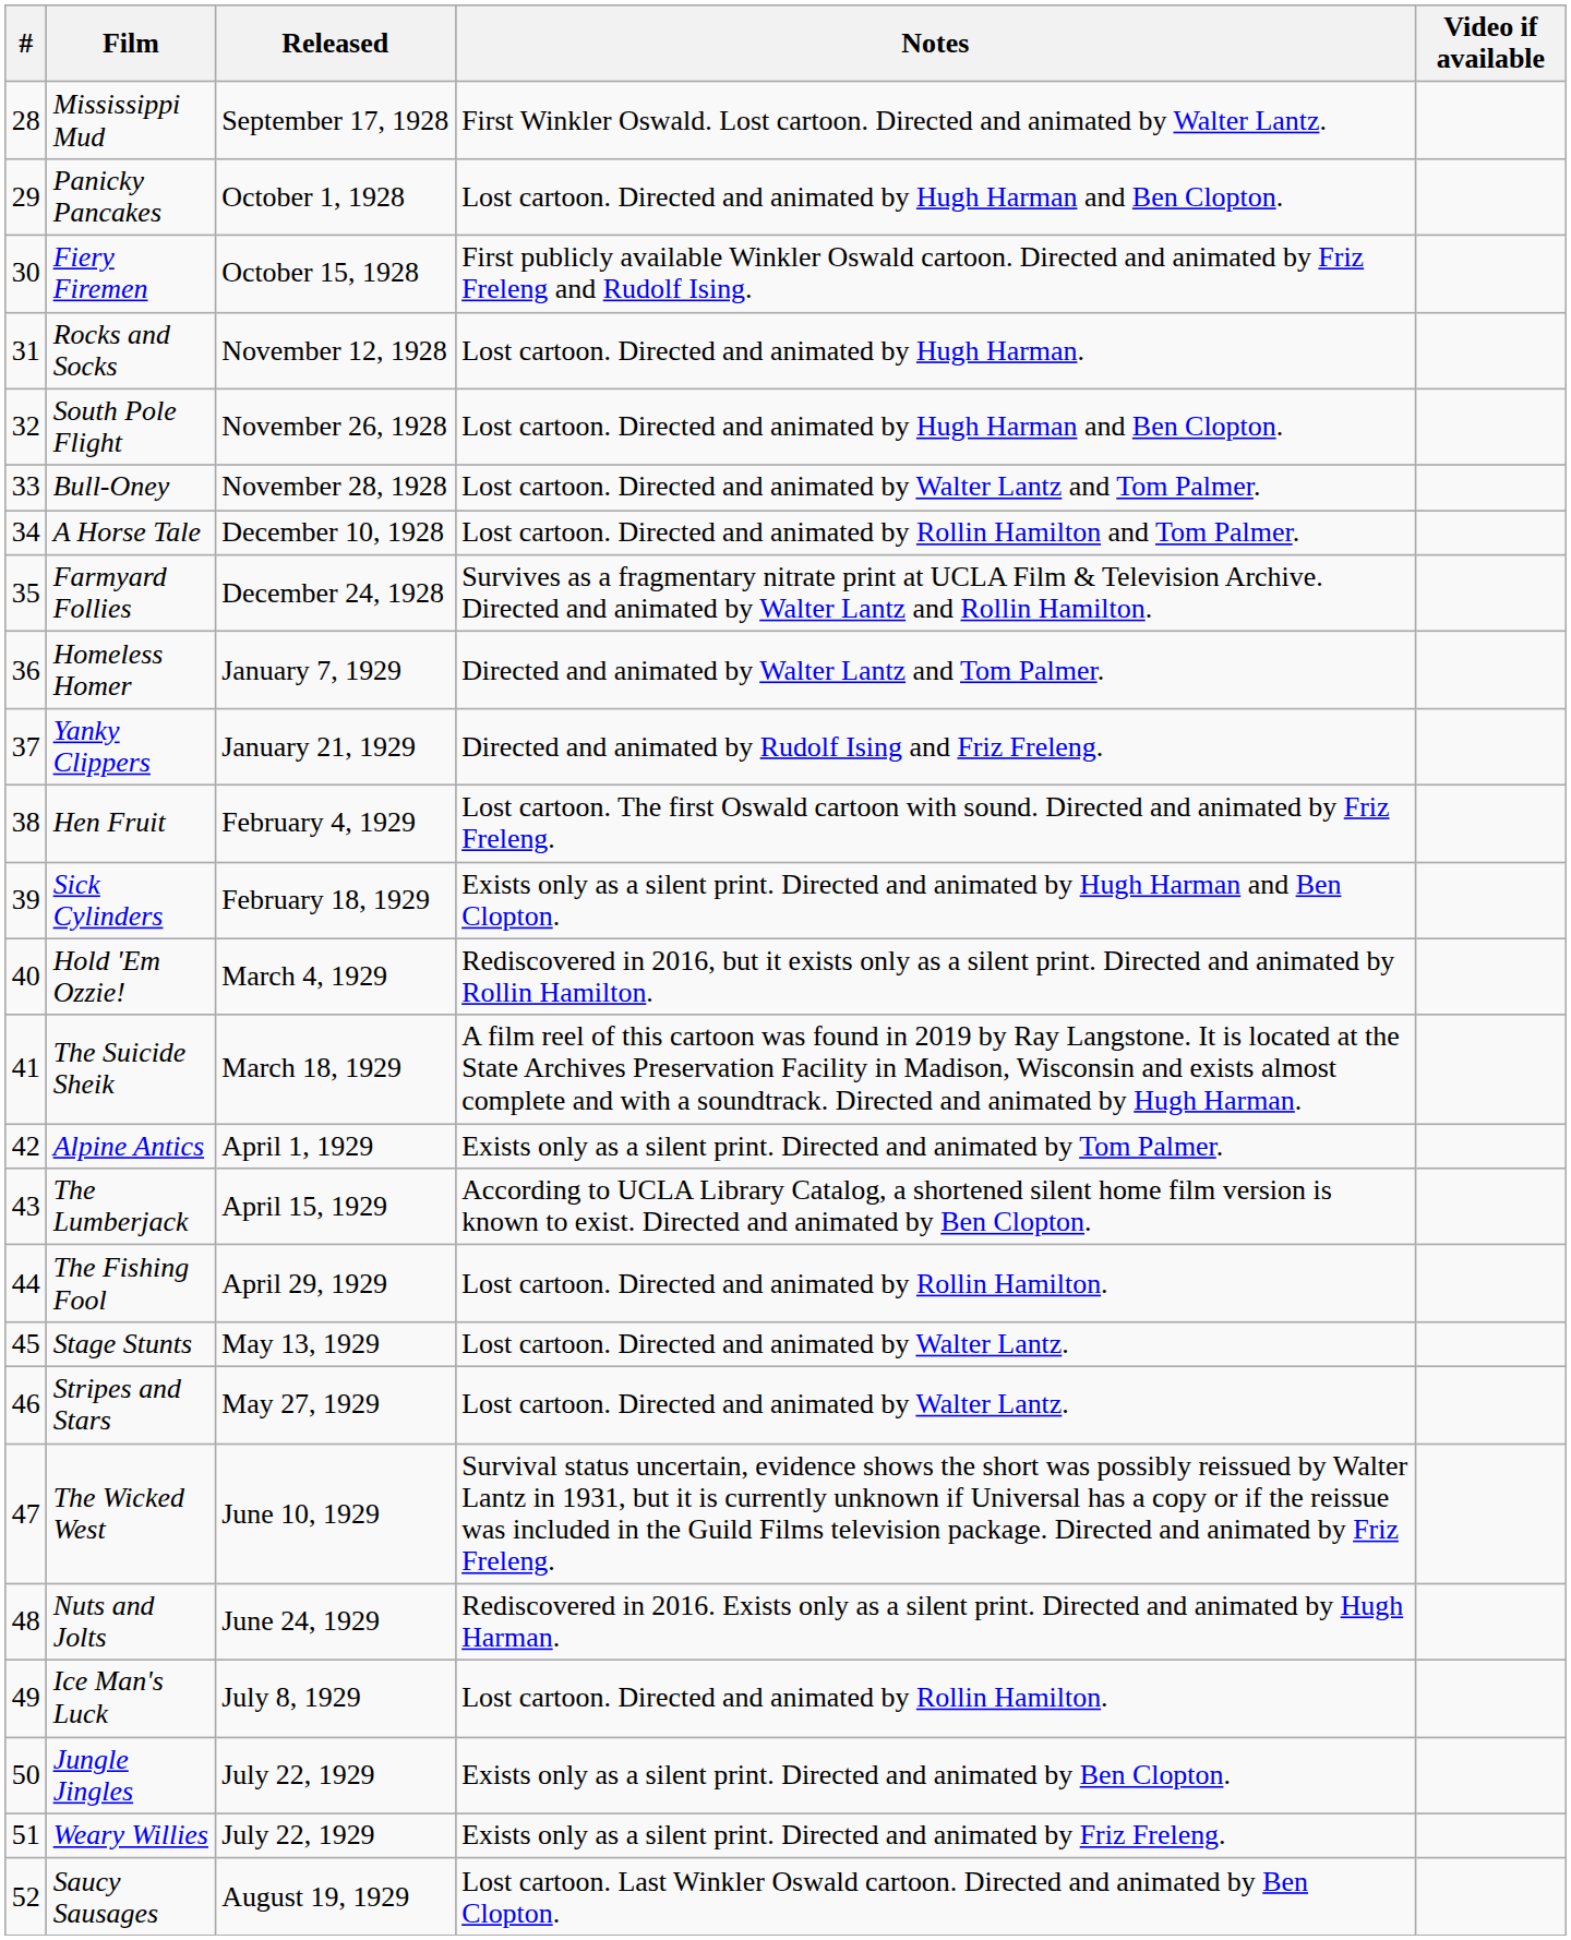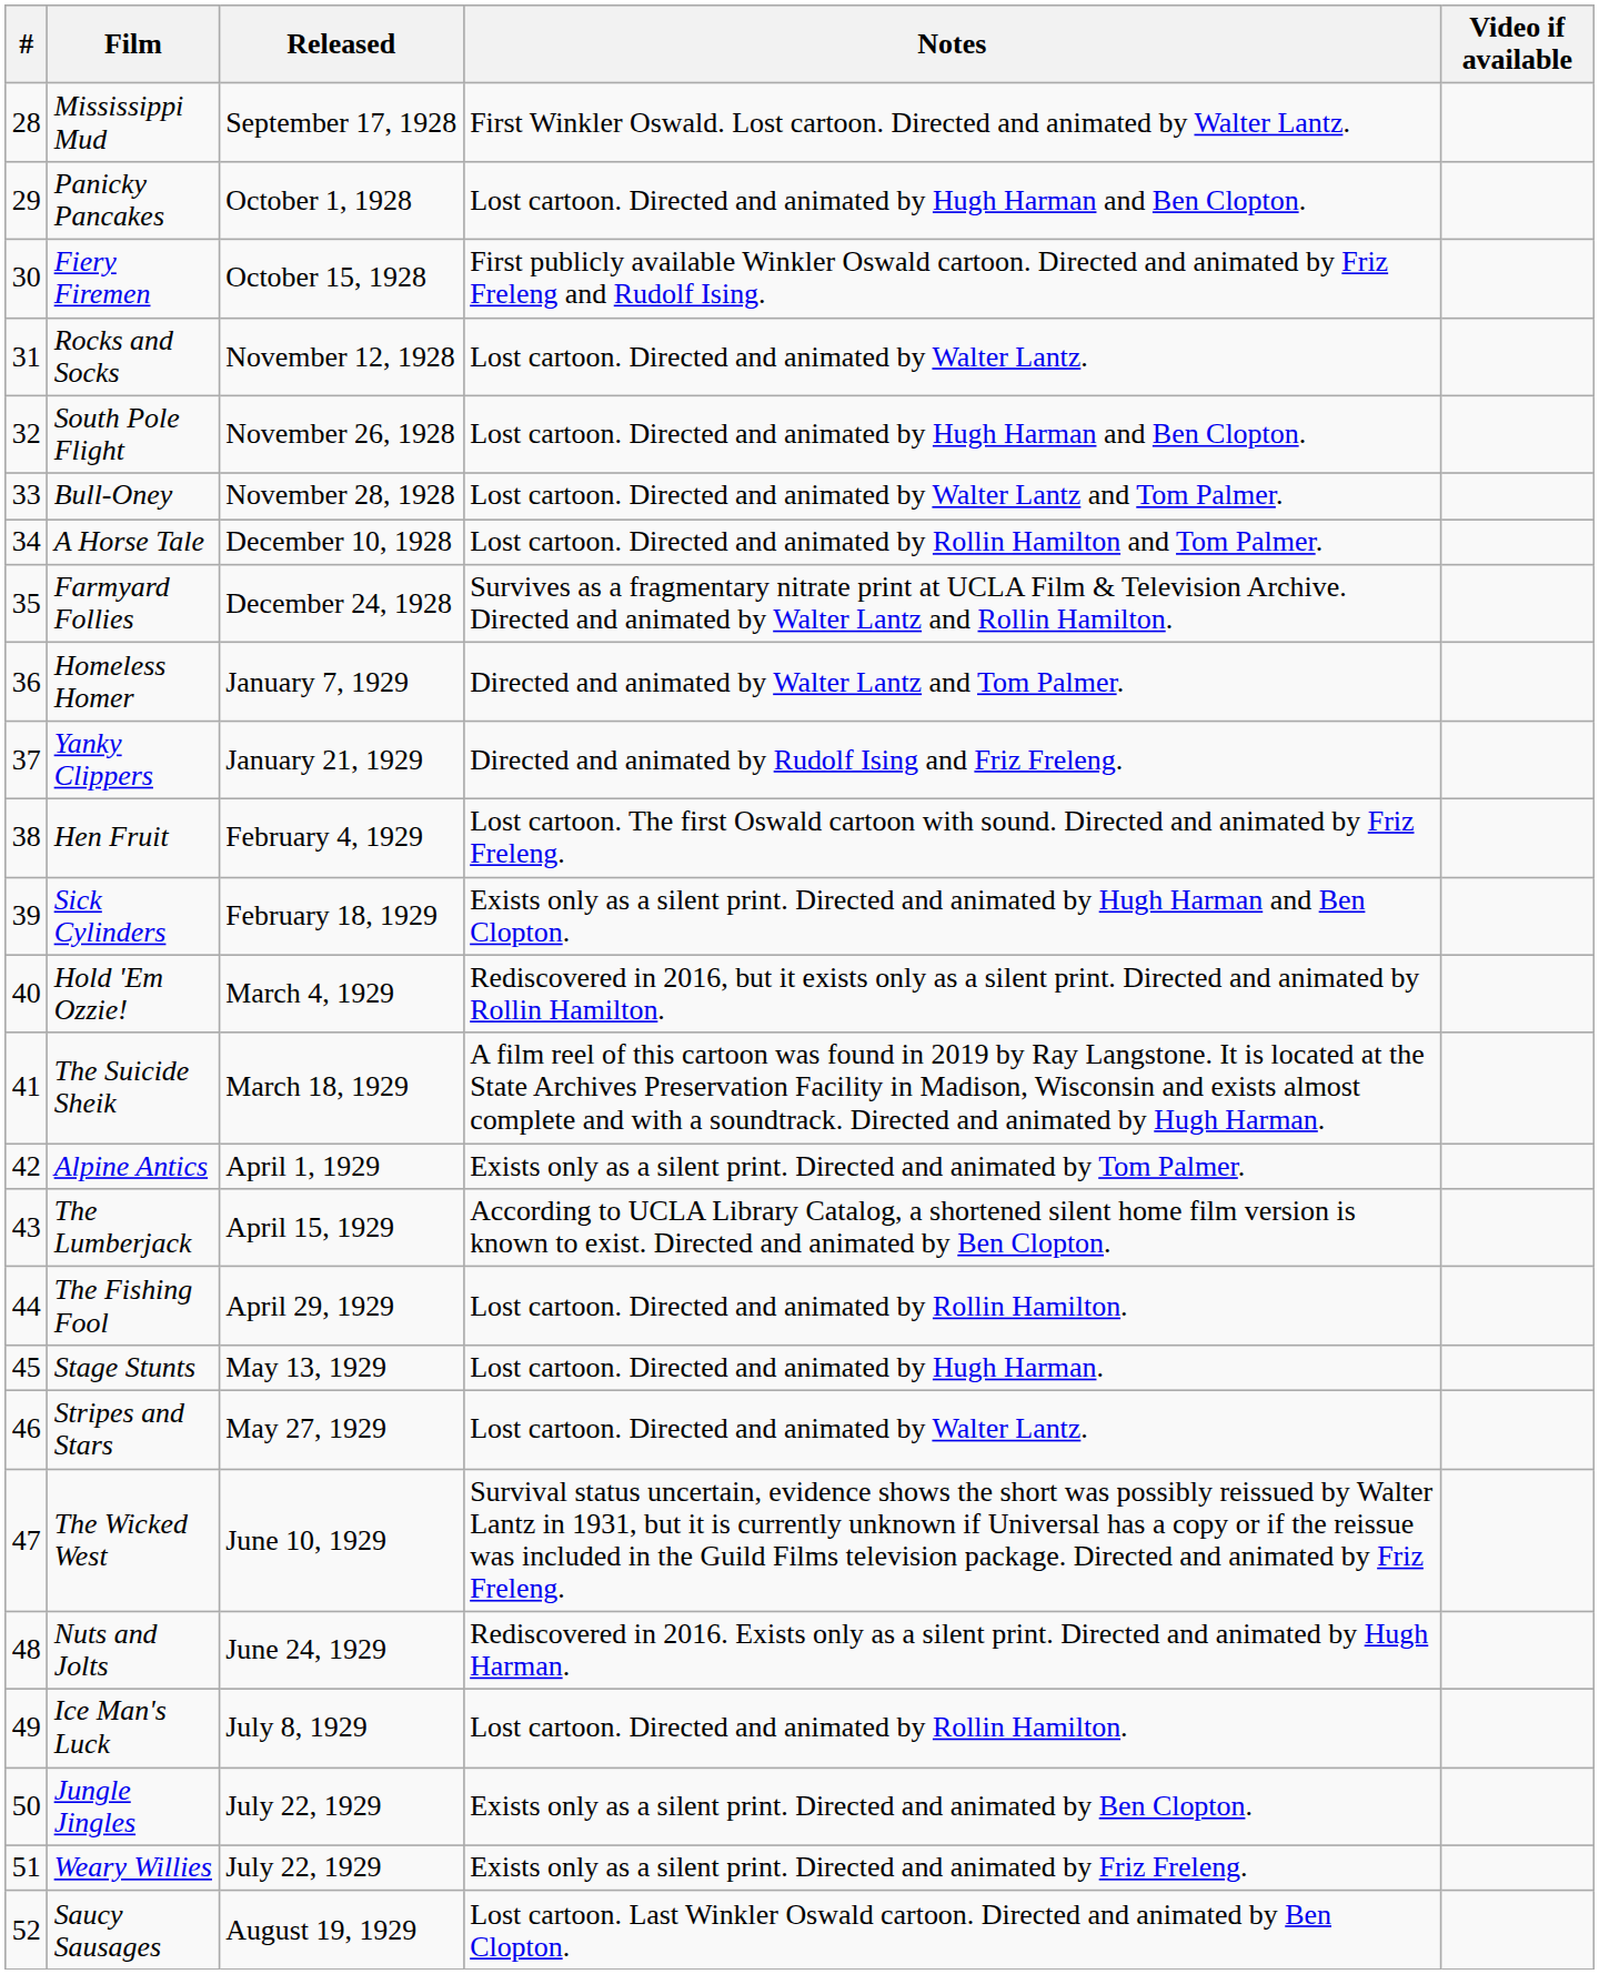Rocks and Socks | Notes: Lost cartoon. Directed and animated by Hugh Harman. -> Lost cartoon. Directed and animated by Walter Lantz.
Stage Stunts | Notes: Lost cartoon. Directed and animated by Walter Lantz. -> Lost cartoon. Directed and animated by Hugh Harman.
